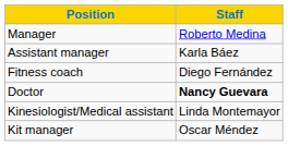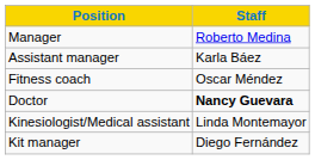Fitness coach | Staff: Diego Fernández -> Oscar Méndez
Kit manager | Staff: Oscar Méndez -> Diego Fernández
